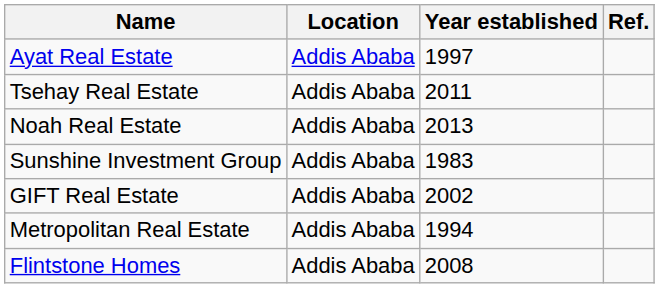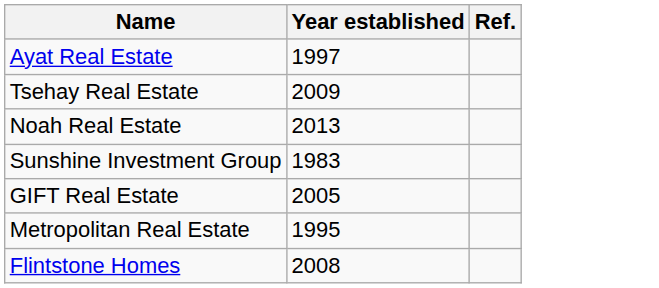- column: Location | Addis Ababa | Addis Ababa | Addis Ababa | Addis Ababa | Addis Ababa | Addis Ababa | Addis Ababa
Tsehay Real Estate | Year established: 2011 -> 2009
GIFT Real Estate | Year established: 2002 -> 2005
Metropolitan Real Estate | Year established: 1994 -> 1995
